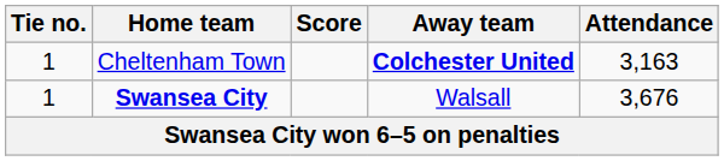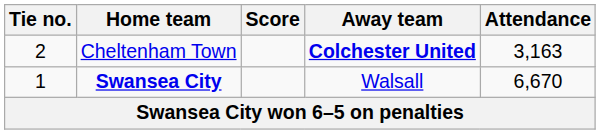Cheltenham Town | Tie no.: 1 -> 2
Swansea City | Attendance: 3,676 -> 6,670
